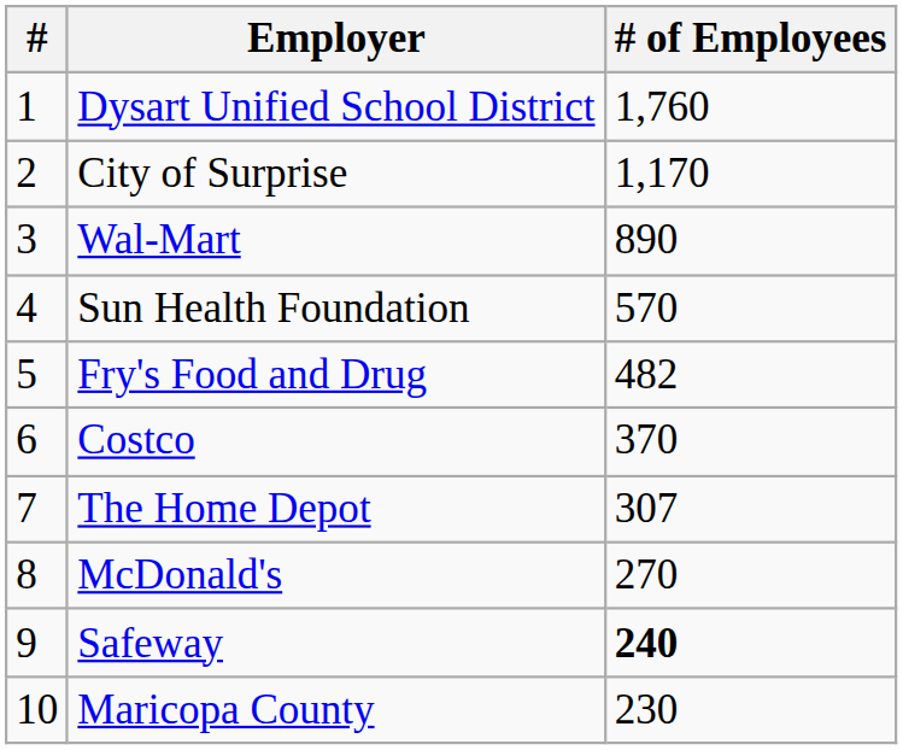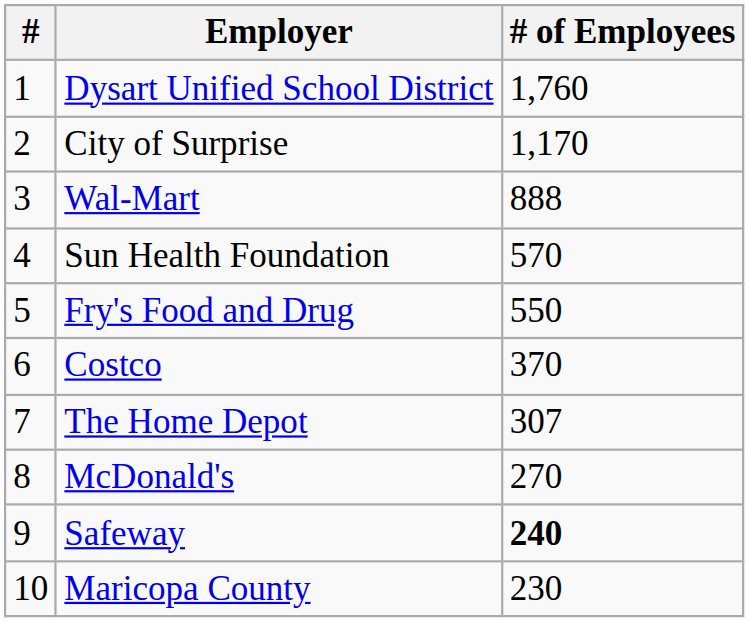Wal-Mart | # of Employees: 890 -> 888
Fry's Food and Drug | # of Employees: 482 -> 550
